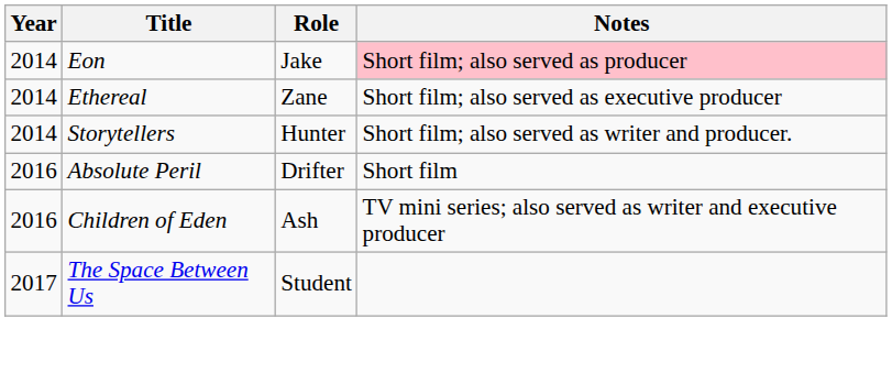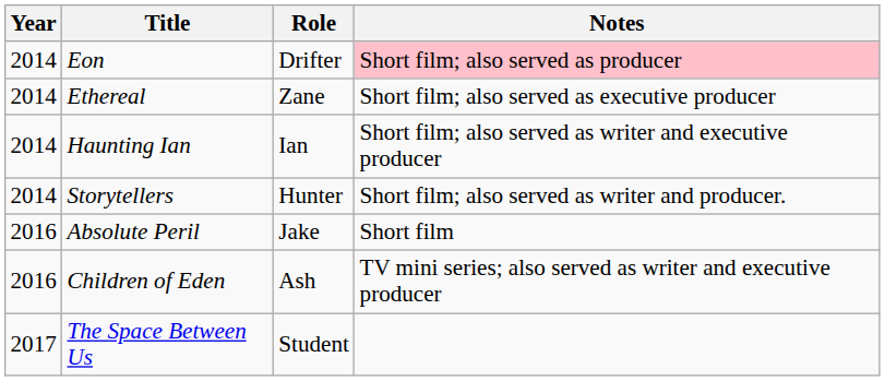Eon | Role: Jake -> Drifter
+ row: 2014 | Haunting Ian | Ian | Short film; also served as writer and executive producer
Absolute Peril | Role: Drifter -> Jake
